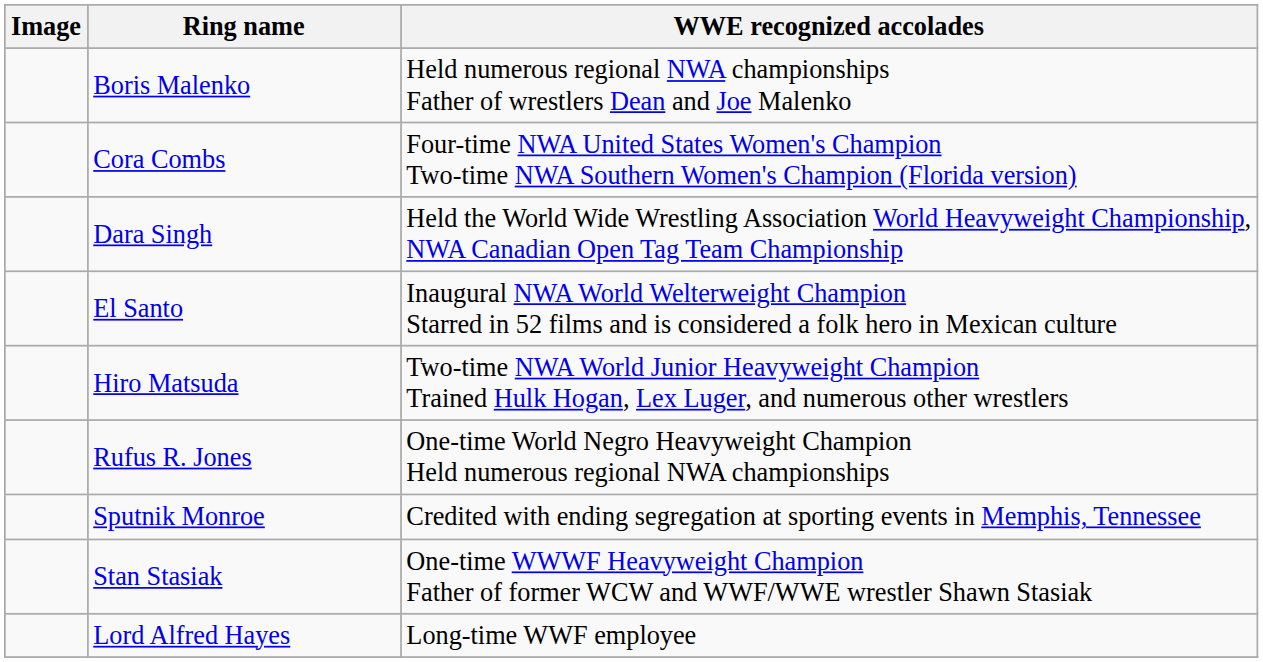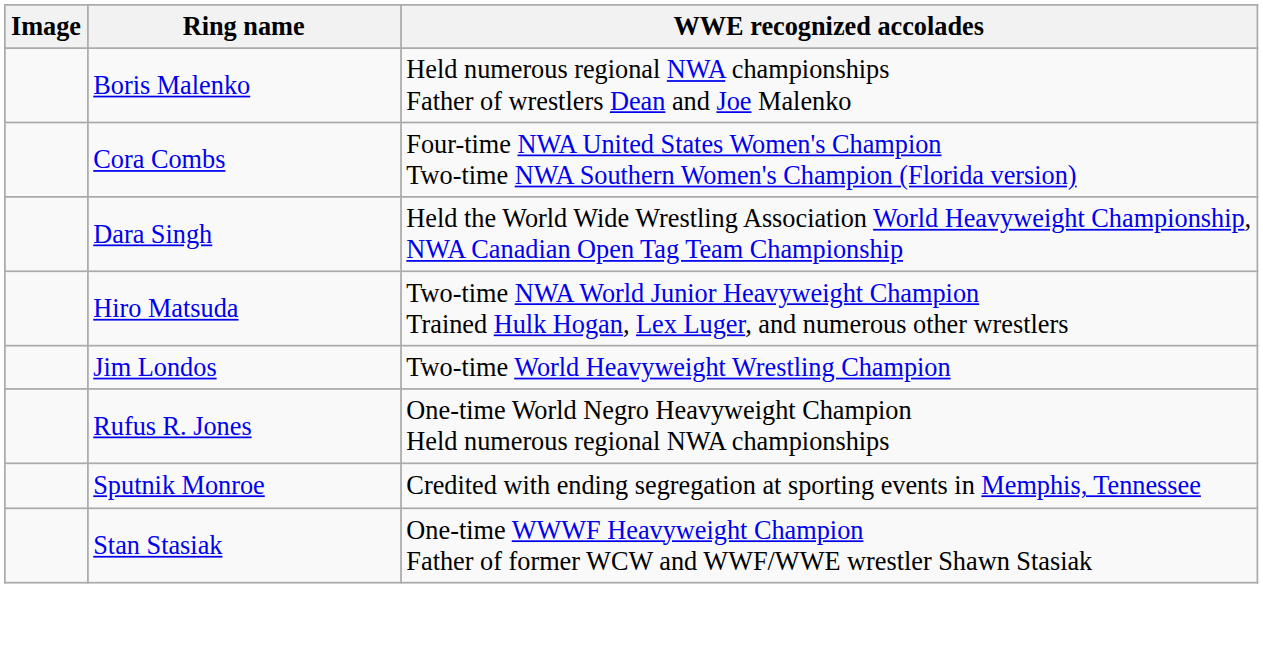- row: El Santo | Inaugural NWA World Welterweight Champion Starred in 52 films and is considered a folk hero in Mexican culture
+ row: Jim Londos | Two-time World Heavyweight Wrestling Champion
- row: Lord Alfred Hayes | Long-time WWF employee
